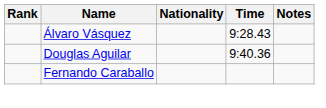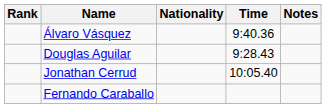Álvaro Vásquez | Time: 9:28.43 -> 9:40.36
Douglas Aguilar | Time: 9:40.36 -> 9:28.43
+ row: Jonathan Cerrud | 10:05.40
